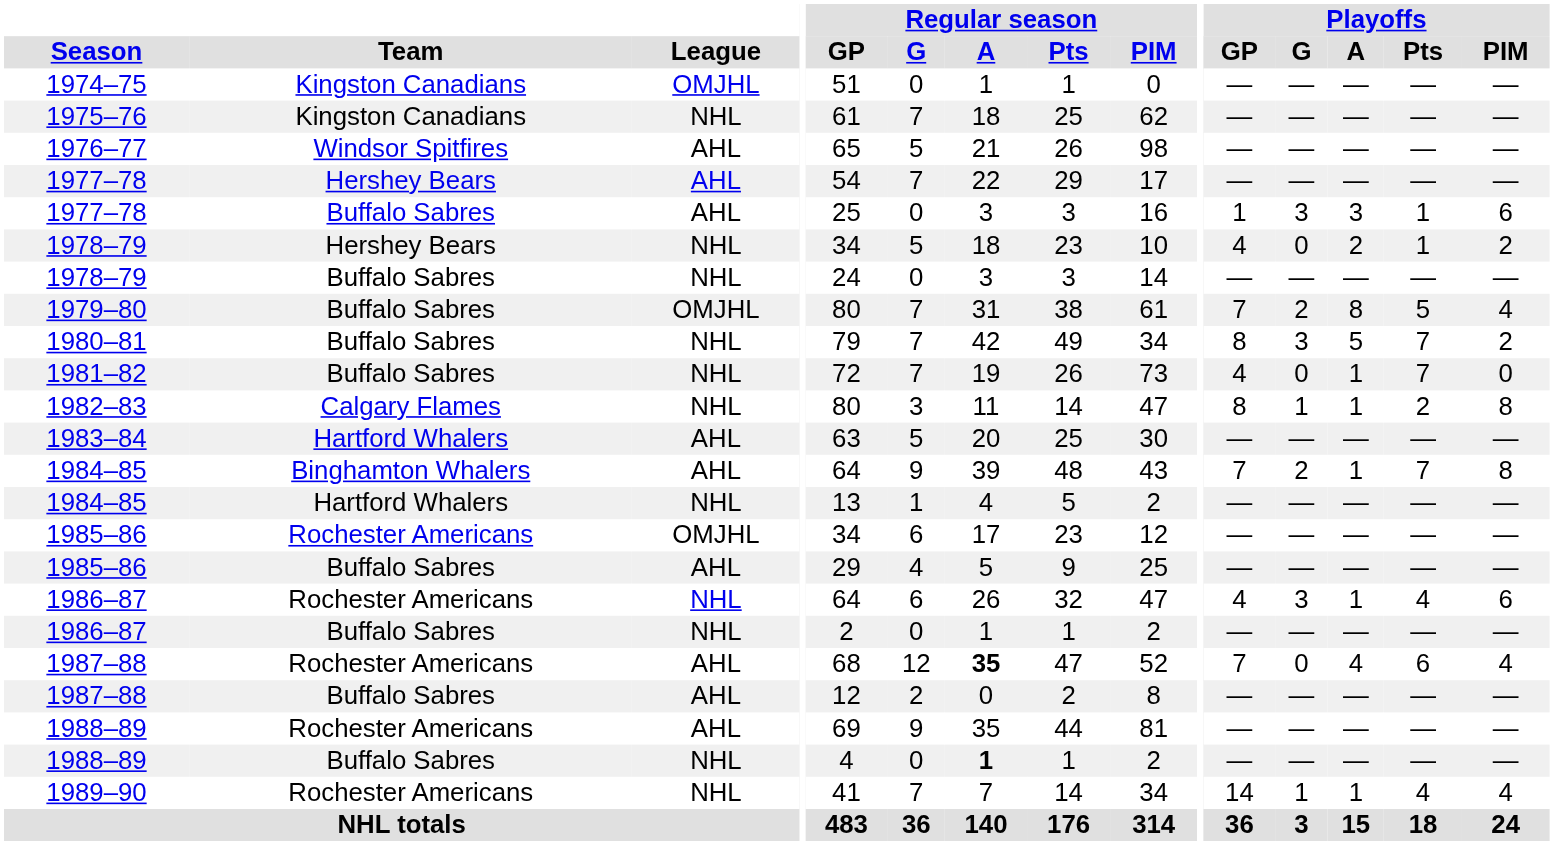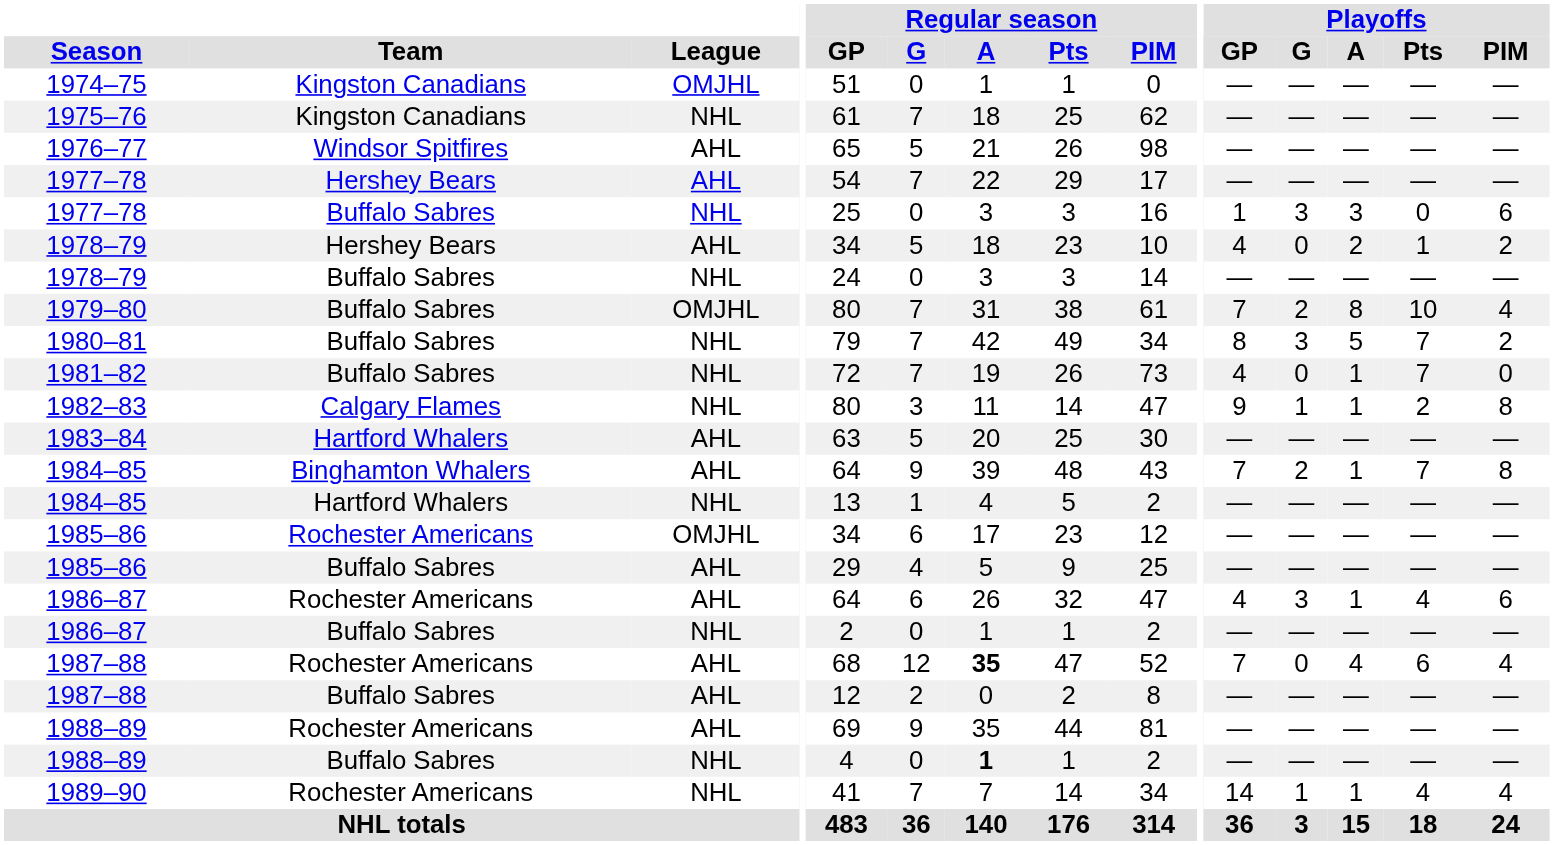1977–78 / Buffalo Sabres | League: AHL -> NHL
1977–78 / Buffalo Sabres | Playoffs / Pts: 1 -> 0
1978–79 / Hershey Bears | League: NHL -> AHL
1979–80 | Playoffs / Pts: 5 -> 10
1982–83 | Playoffs / GP: 8 -> 9
1986–87 / Rochester Americans | League: NHL -> AHL
